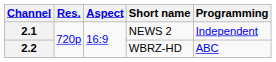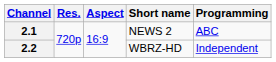2.1 | Programming: Independent -> ABC
2.2 | Programming: ABC -> Independent
